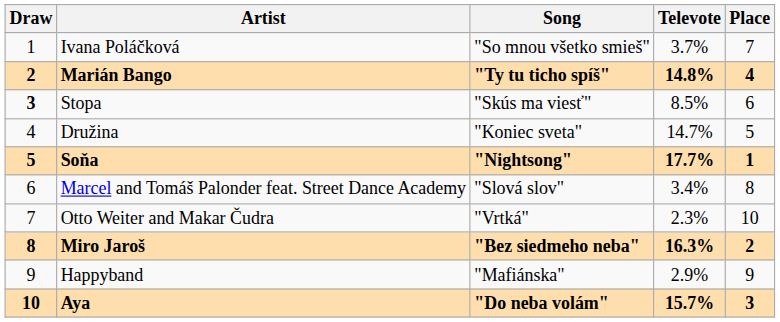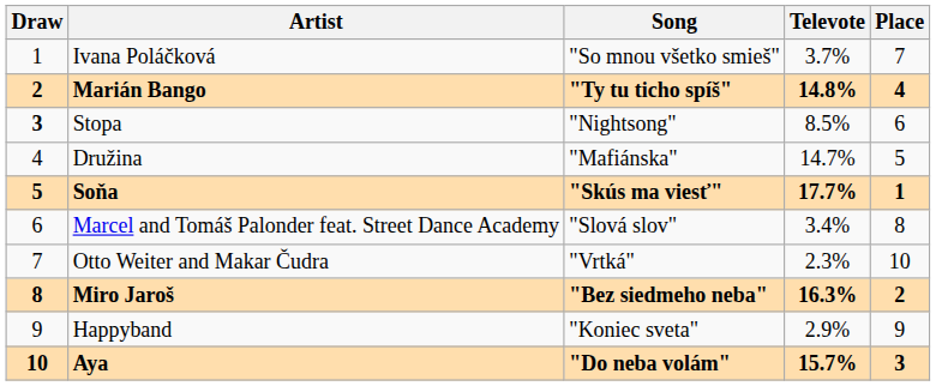Stopa | Song: "Skús ma viesť" -> "Nightsong"
Družina | Song: "Koniec sveta" -> "Mafiánska"
Soňa | Song: "Nightsong" -> "Skús ma viesť"
Happyband | Song: "Mafiánska" -> "Koniec sveta"
